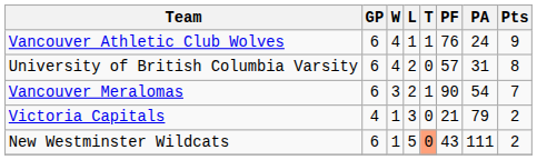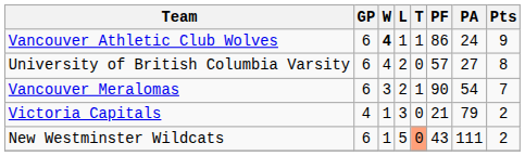Vancouver Athletic Club Wolves | W: normal -> bold
Vancouver Athletic Club Wolves | PF: 76 -> 86
University of British Columbia Varsity | PA: 31 -> 27
